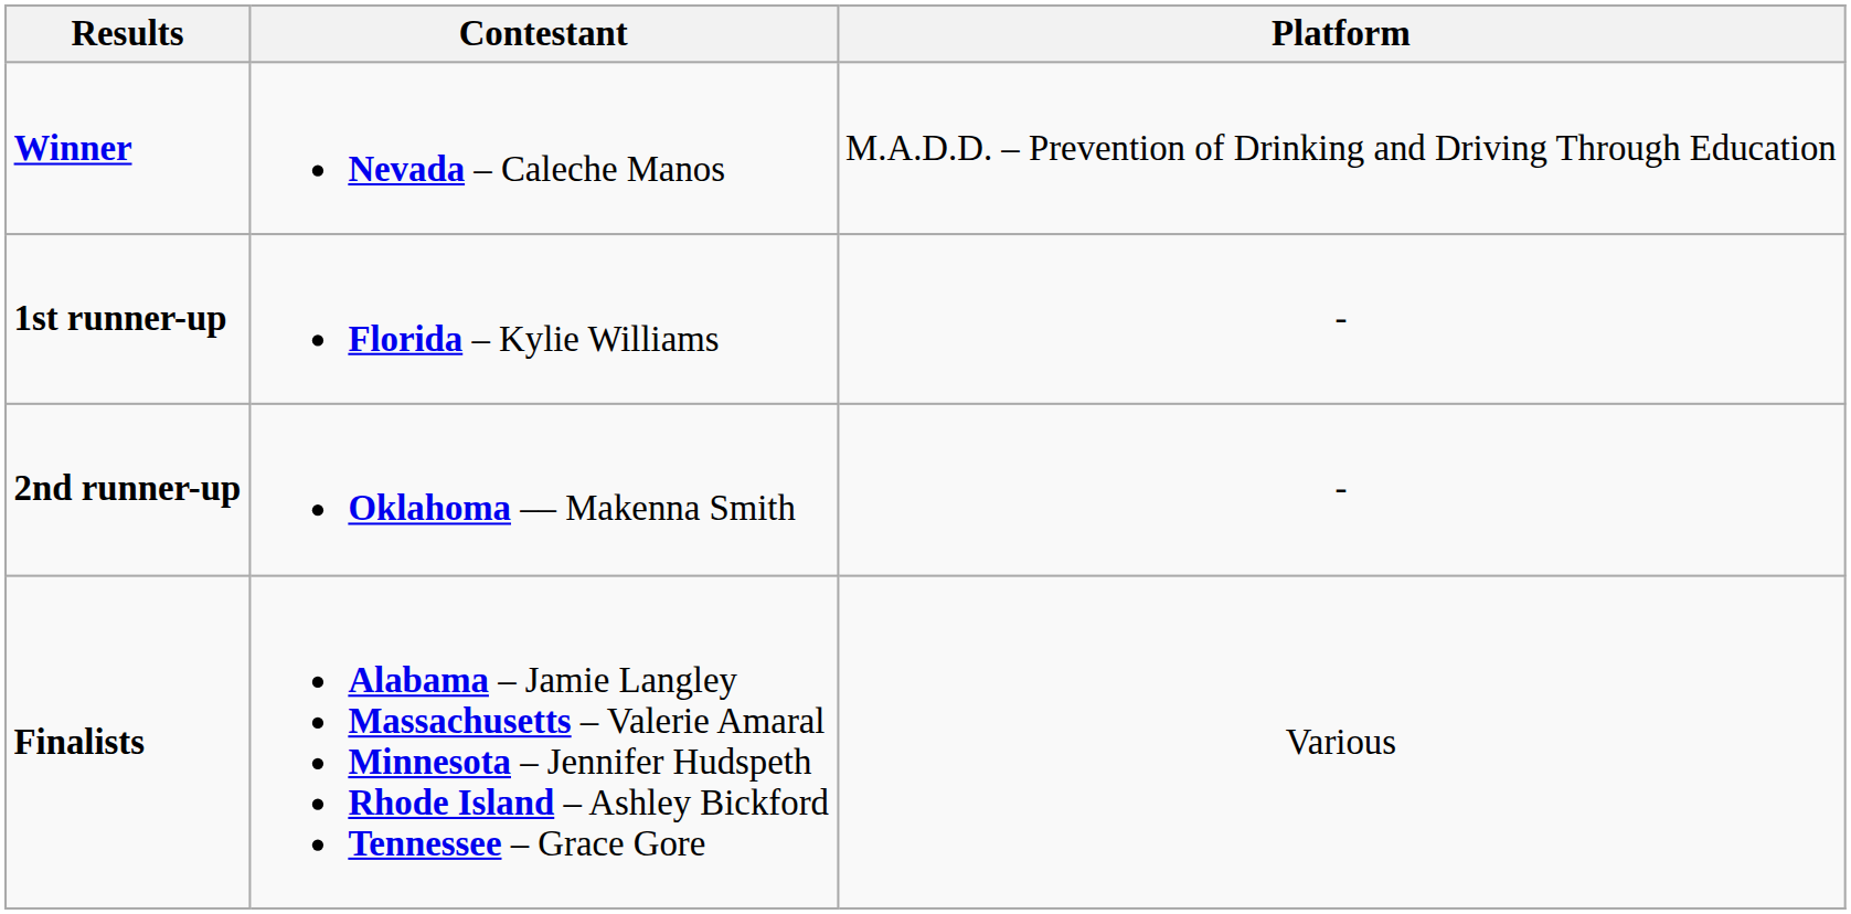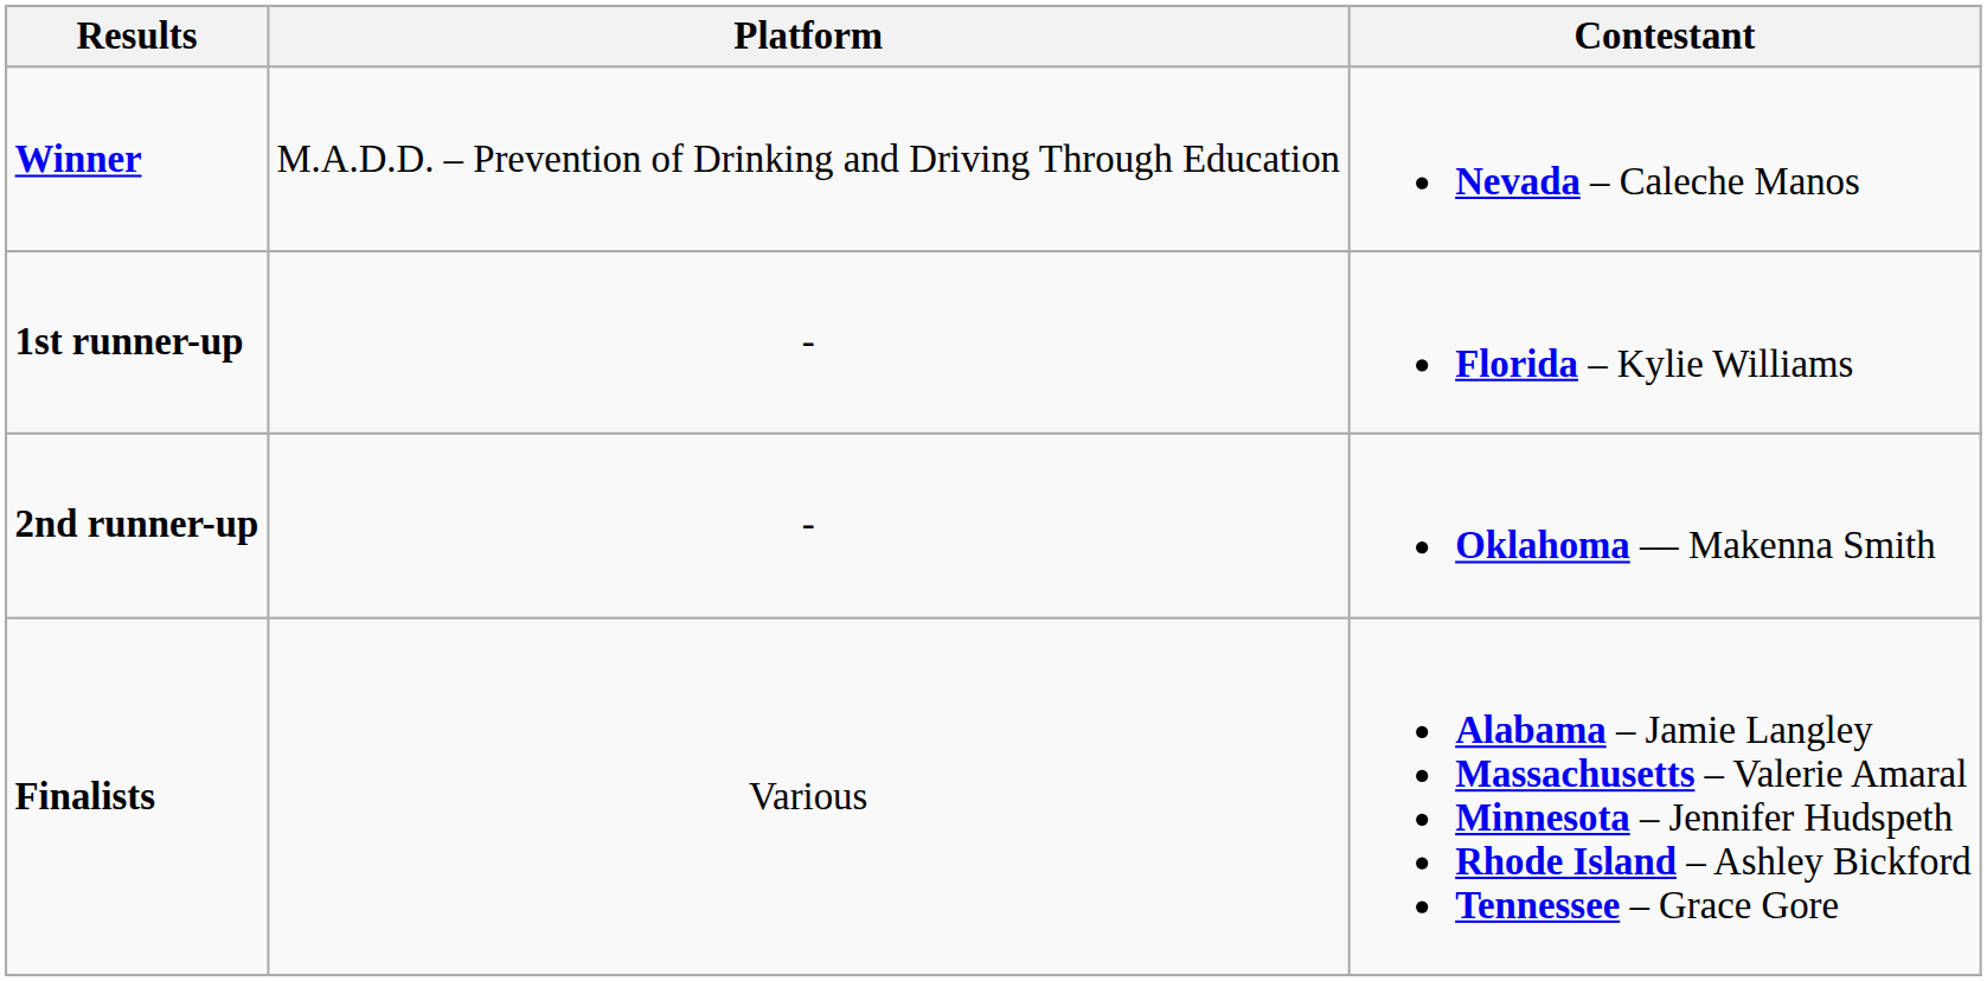columns swapped: Contestant <-> Platform
